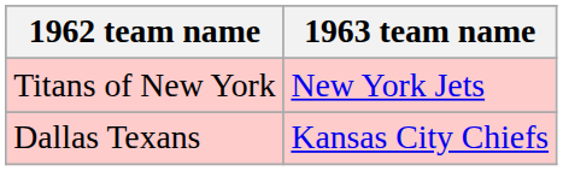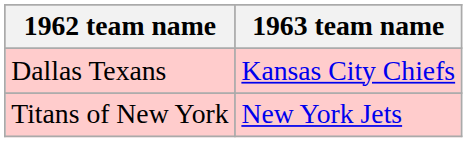rows swapped: Dallas Texans <-> Titans of New York
